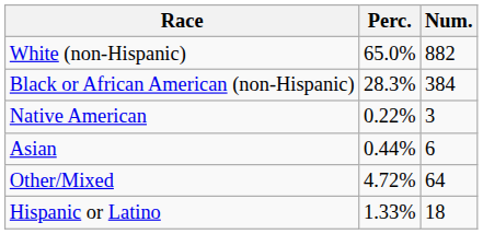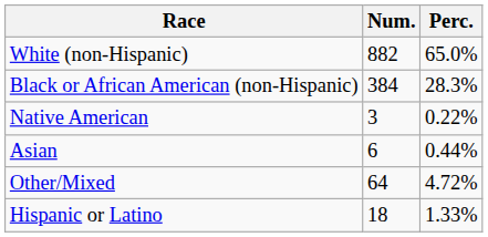columns swapped: Num. <-> Perc.
